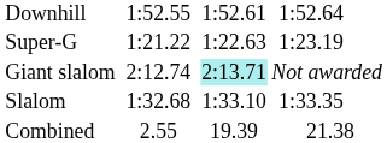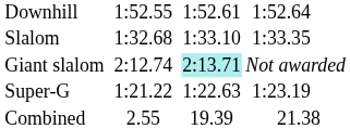rows swapped: Super-G <-> Slalom
